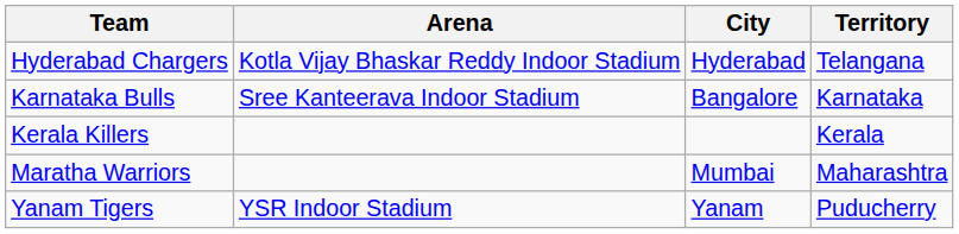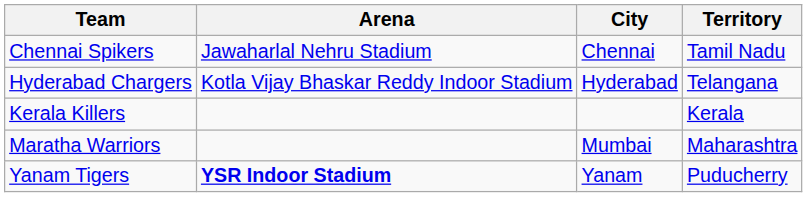+ row: Chennai Spikers | Jawaharlal Nehru Stadium | Chennai | Tamil Nadu
- row: Karnataka Bulls | Sree Kanteerava Indoor Stadium | Bangalore | Karnataka
Yanam Tigers | Arena: normal -> bold
